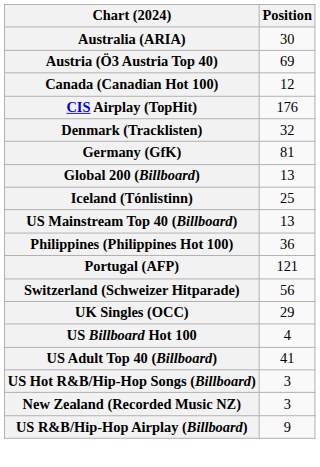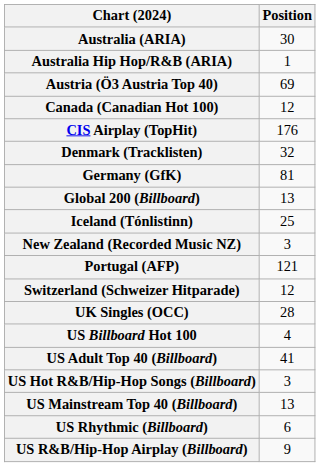+ row: Australia Hip Hop/R&B (ARIA) | 1
rows swapped: New Zealand (Recorded Music NZ) <-> US Mainstream Top 40 (Billboard)
- row: Philippines (Philippines Hot 100) | 36
Switzerland (Schweizer Hitparade) | Position: 56 -> 12
UK Singles (OCC) | Position: 29 -> 28
+ row: US Rhythmic (Billboard) | 6
